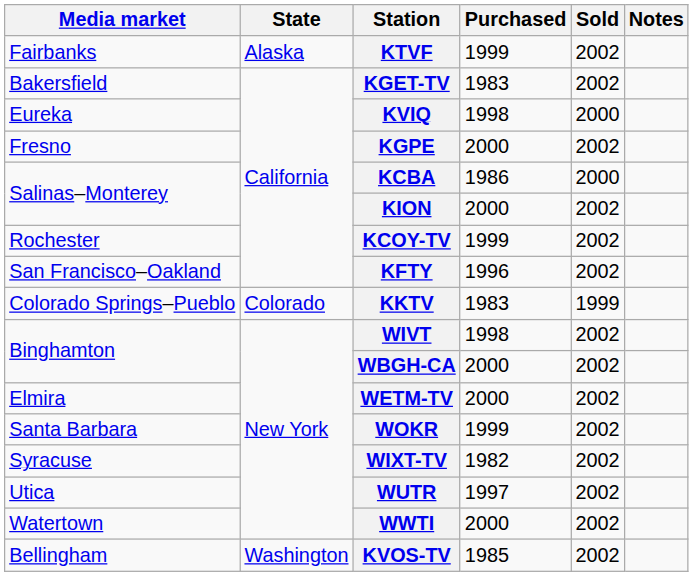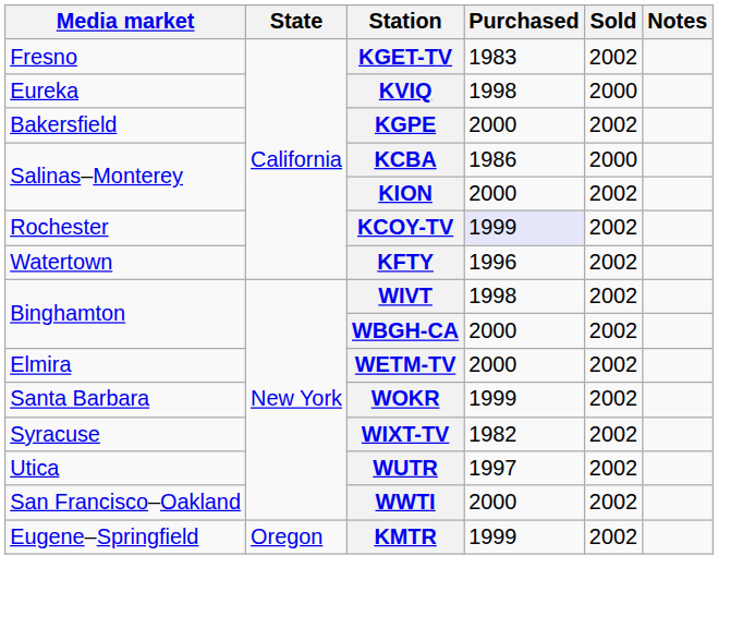- row: Fairbanks | Alaska | KTVF | 1999 | 2002
KGET-TV | Media market: Bakersfield -> Fresno
KGPE | Media market: Fresno -> Bakersfield
KCOY-TV | Purchased: no background -> lavender background
KFTY | Media market: San Francisco–Oakland -> Watertown
- row: Colorado Springs–Pueblo | Colorado | KKTV | 1983 | 1999
WWTI | Media market: Watertown -> San Francisco–Oakland
+ row: Eugene–Springfield | Oregon | KMTR | 1999 | 2002
- row: Bellingham | Washington | KVOS-TV | 1985 | 2002
